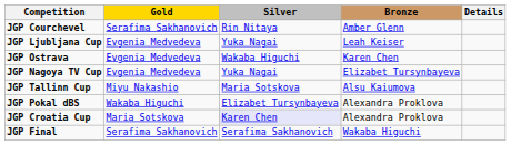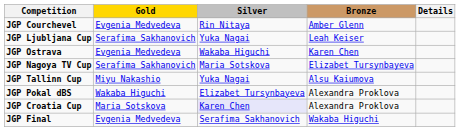JGP Courchevel | Gold: Serafima Sakhanovich -> Evgenia Medvedeva
JGP Ljubljana Cup | Gold: Evgenia Medvedeva -> Serafima Sakhanovich
JGP Nagoya TV Cup | Gold: Evgenia Medvedeva -> Serafima Sakhanovich
JGP Nagoya TV Cup | Silver: Yuka Nagai -> Maria Sotskova
JGP Tallinn Cup | Silver: Maria Sotskova -> Yuka Nagai
JGP Final | Gold: Serafima Sakhanovich -> Evgenia Medvedeva
